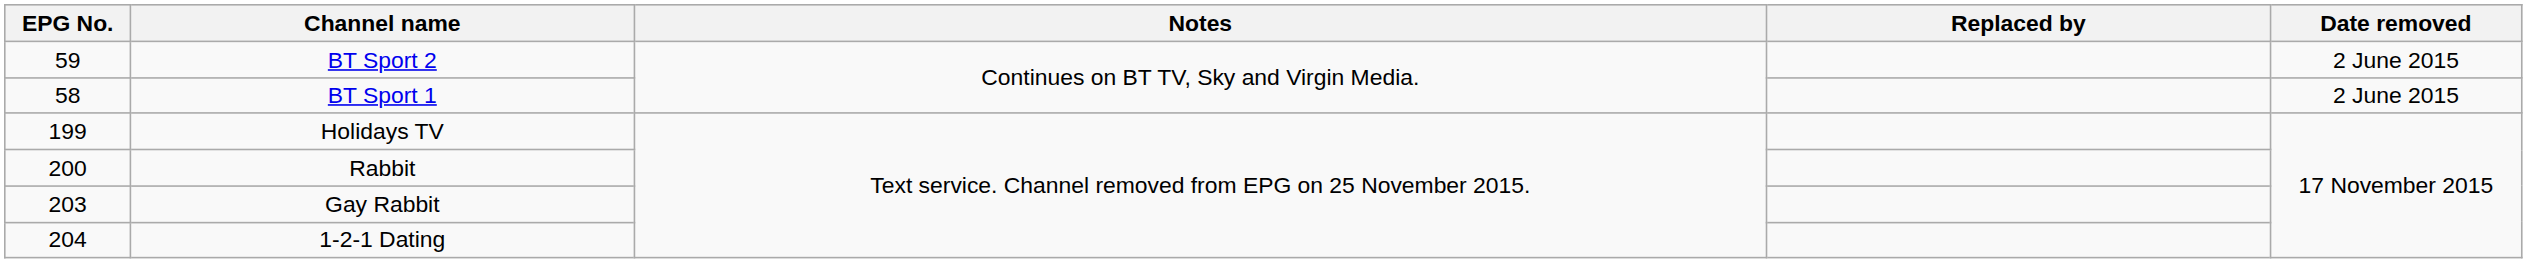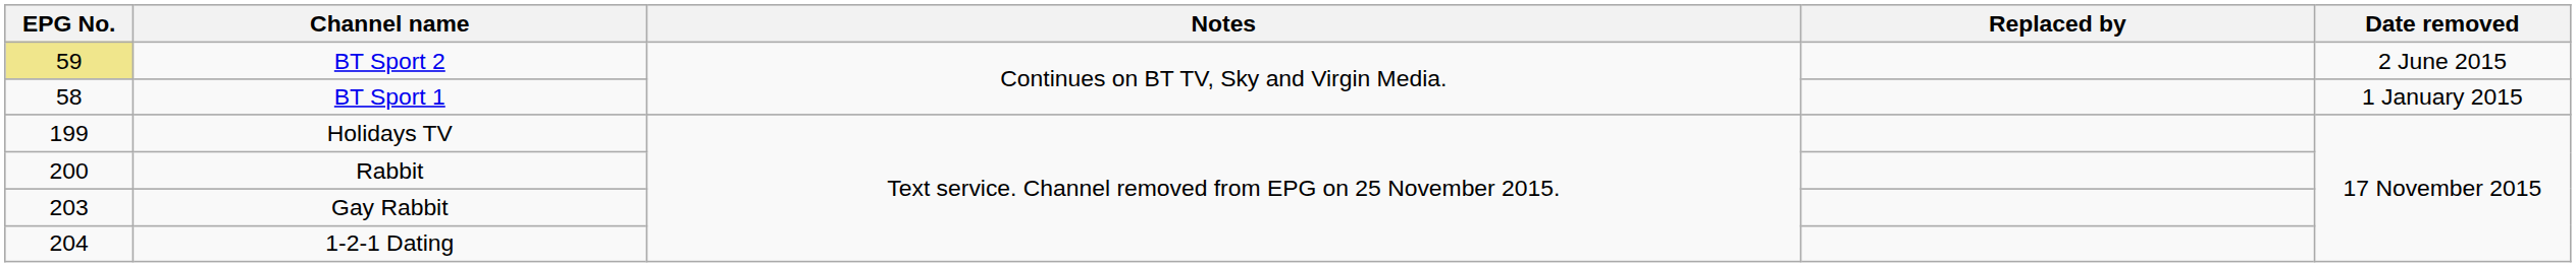BT Sport 2 | EPG No.: no background -> khaki background
BT Sport 1 | Date removed: 2 June 2015 -> 1 January 2015
